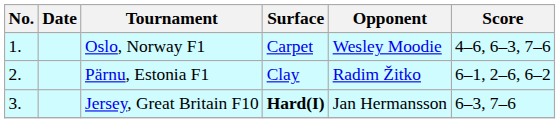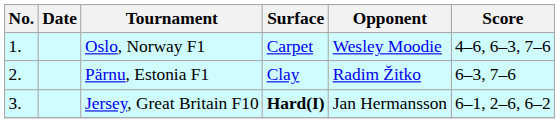Pärnu, Estonia F1 | Score: 6–1, 2–6, 6–2 -> 6–3, 7–6
Jersey, Great Britain F10 | Score: 6–3, 7–6 -> 6–1, 2–6, 6–2
